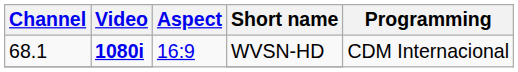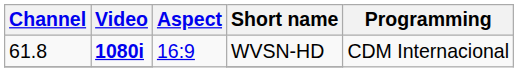WVSN-HD | Channel: 68.1 -> 61.8
